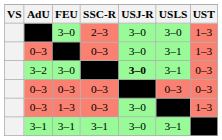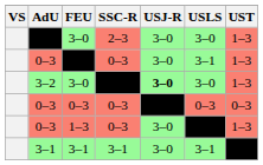3–2 / 3–0 | USLS: 3–1 -> 3–0
3–2 / 3–0 | UST: 0–3 -> 1–3
